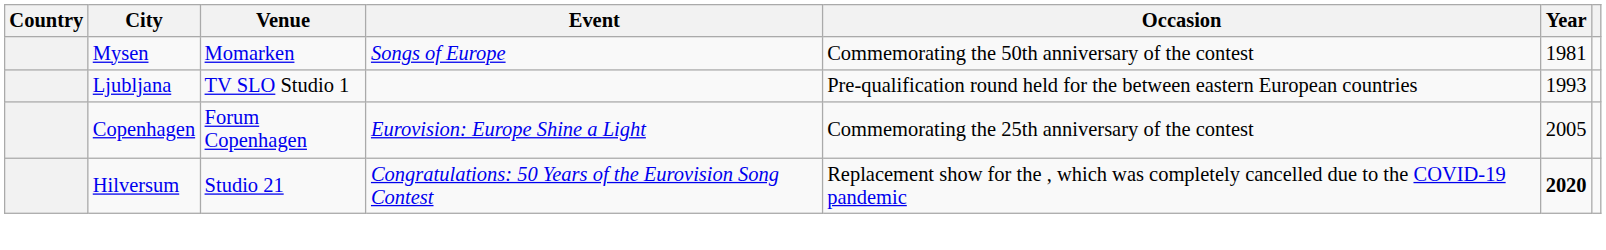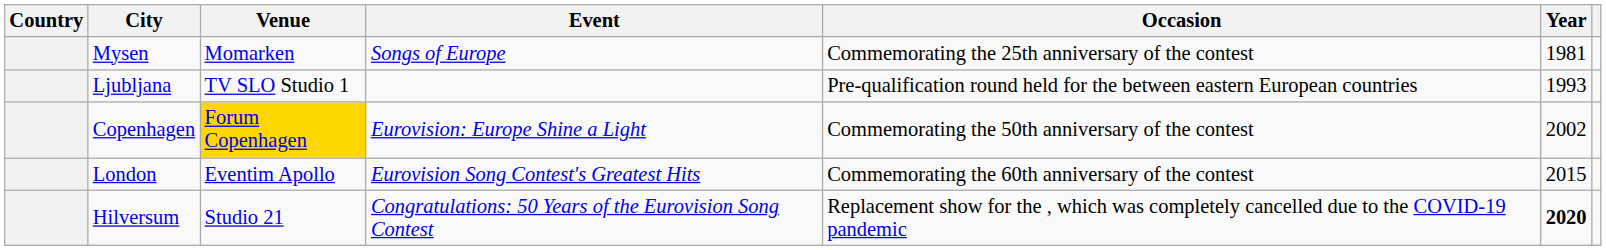Mysen | Occasion: Commemorating the 50th anniversary of the contest -> Commemorating the 25th anniversary of the contest
Copenhagen | Venue: no background -> gold background
Copenhagen | Occasion: Commemorating the 25th anniversary of the contest -> Commemorating the 50th anniversary of the contest
Copenhagen | Year: 2005 -> 2002
+ row: London | Eventim Apollo | Eurovision Song Contest's Greatest Hits | Commemorating the 60th anniversary of the contest | 2015
